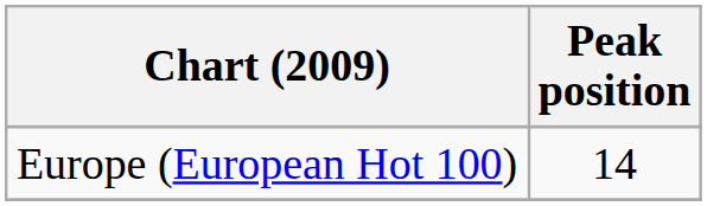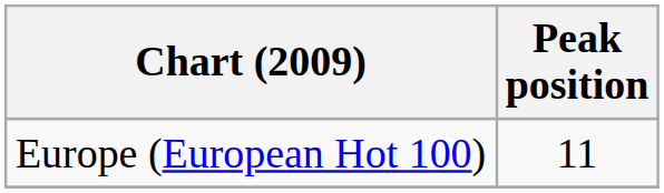Europe (European Hot 100) | Peak position: 14 -> 11
